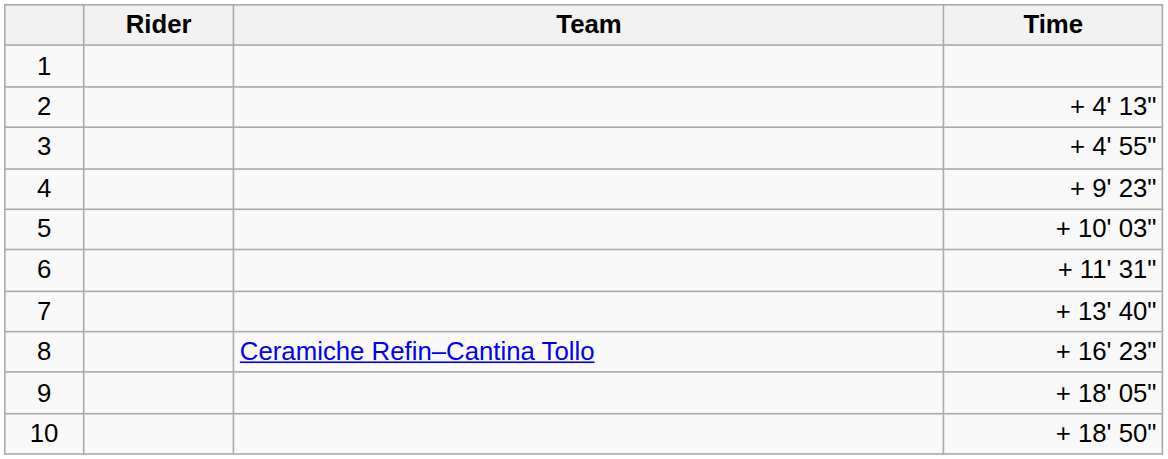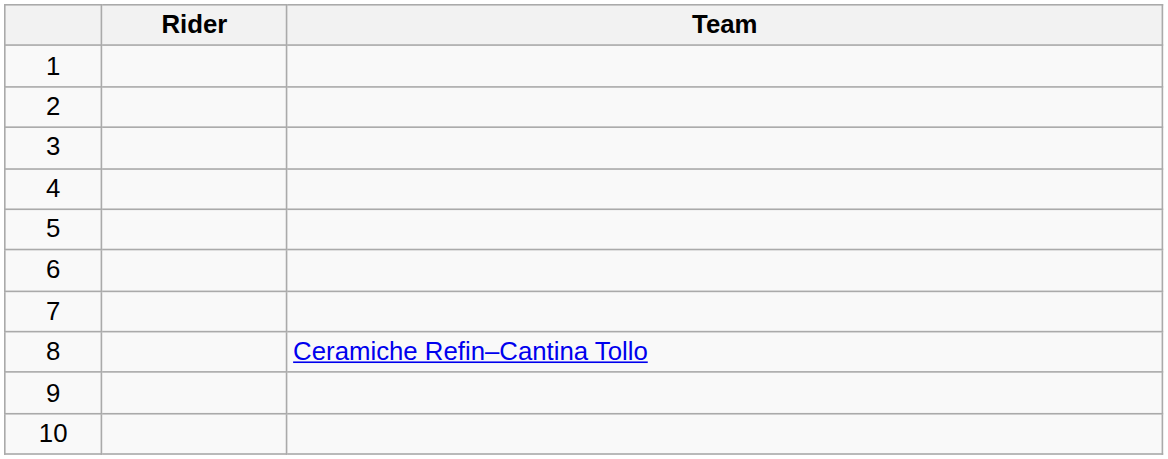- column: Time | + 4' 13" | + 4' 55" | + 9' 23" | + 10' 03" | + 11' 31" | + 13' 40" | + 16' 23" | + 18' 05" | + 18' 50"
